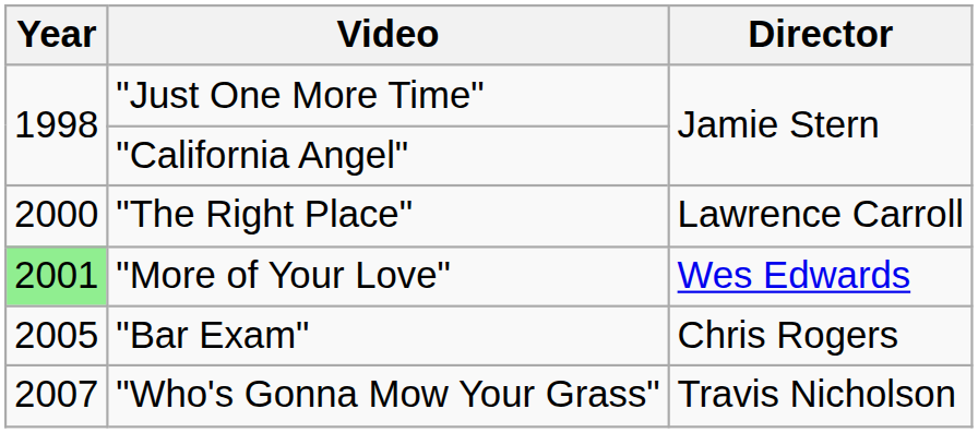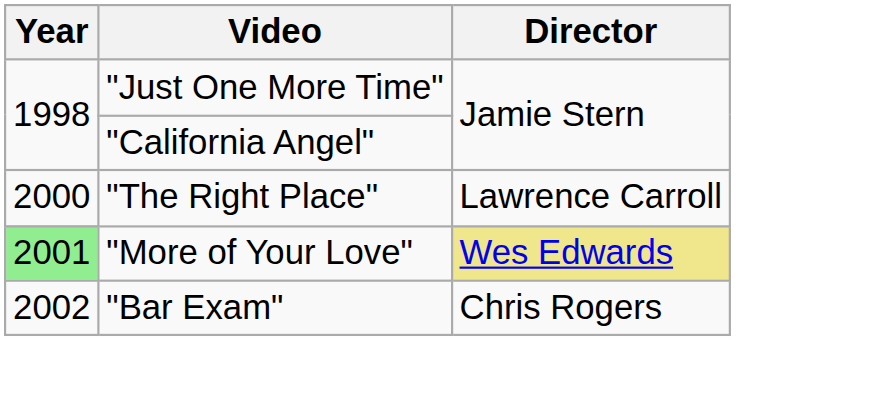"More of Your Love" | Director: no background -> khaki background
"Bar Exam" | Year: 2005 -> 2002
- row: 2007 | "Who's Gonna Mow Your Grass" | Travis Nicholson
